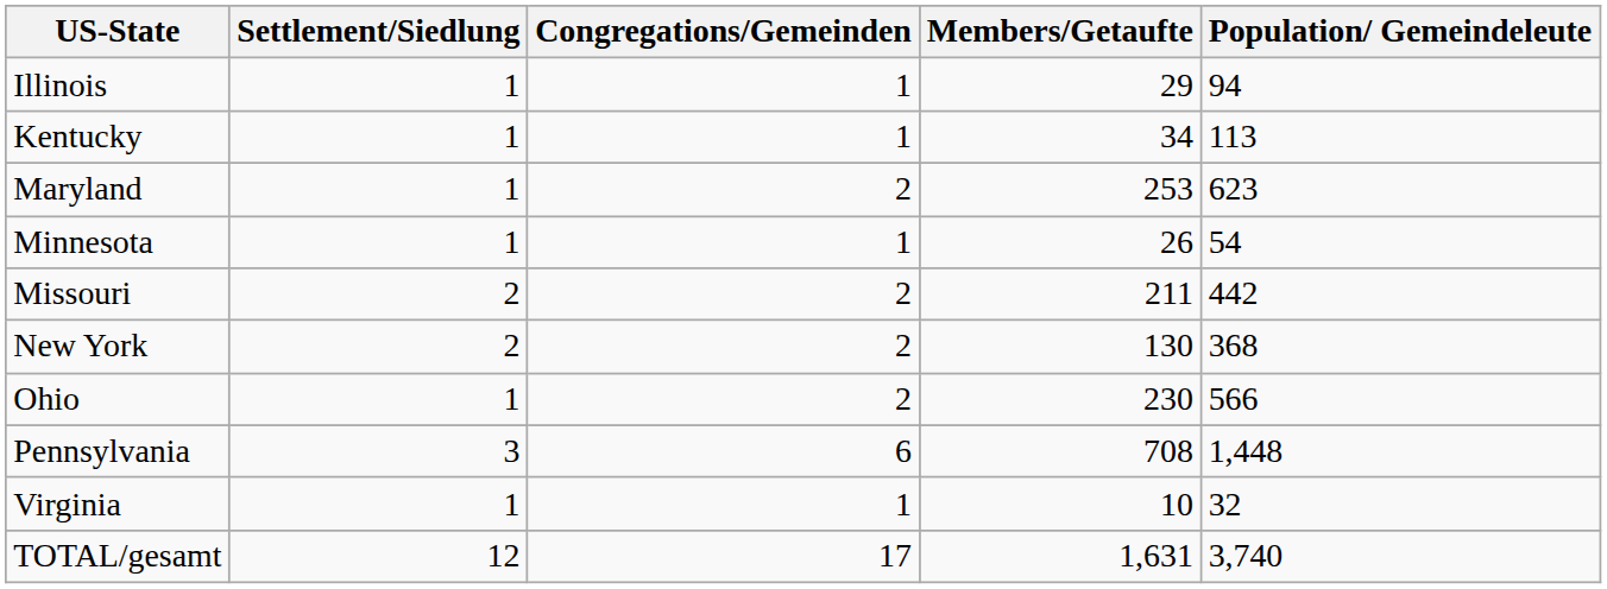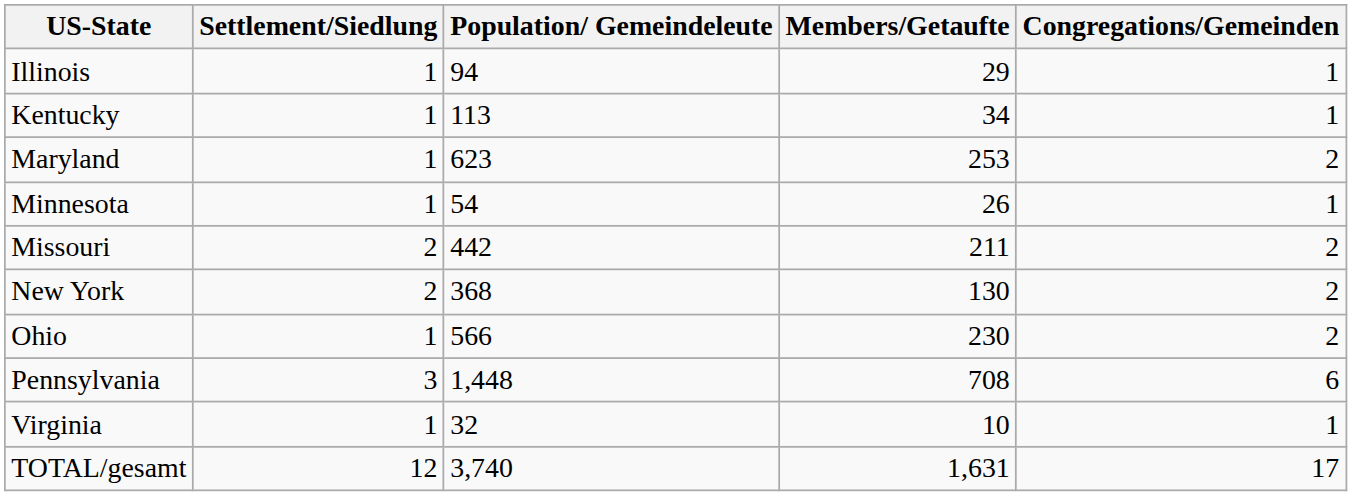columns swapped: Congregations/Gemeinden <-> Population/ Gemeindeleute
